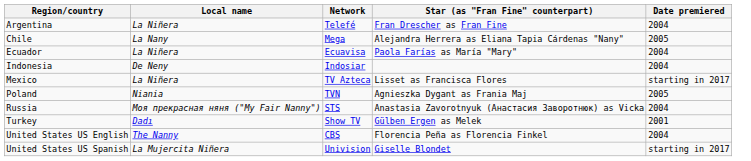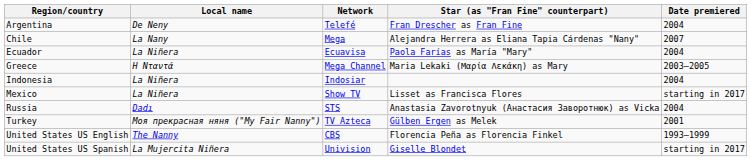Argentina | Local name: La Niñera -> De Neny
Chile | Date premiered: 2005 -> 2007
+ row: Greece | Η Νταντά | Mega Channel | Maria Lekaki (Μαρία Λεκάκη) as Mary | 2003–2005
Indonesia | Local name: De Neny -> La Niñera
Mexico | Network: TV Azteca -> Show TV
- row: Poland | Niania | TVN | Agnieszka Dygant as Frania Maj | 2005
Russia | Local name: Моя прекрасная няня ("My Fair Nanny") -> Dadı
Turkey | Local name: Dadı -> Моя прекрасная няня ("My Fair Nanny")
Turkey | Network: Show TV -> TV Azteca
United States US English | Date premiered: 2004 -> 1993–1999
